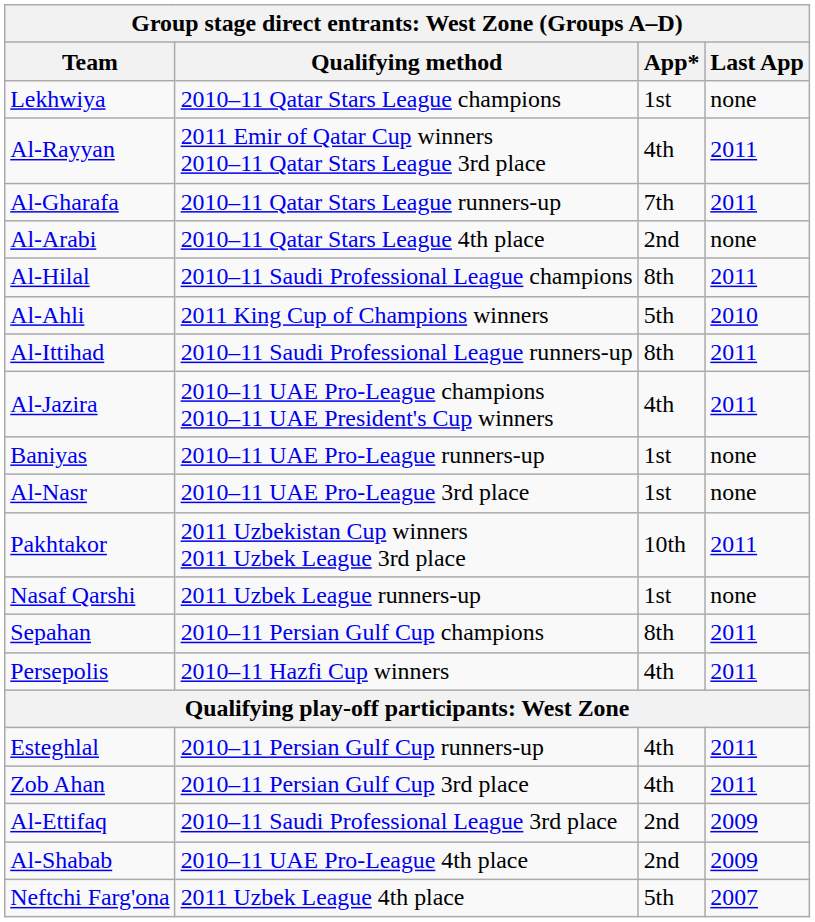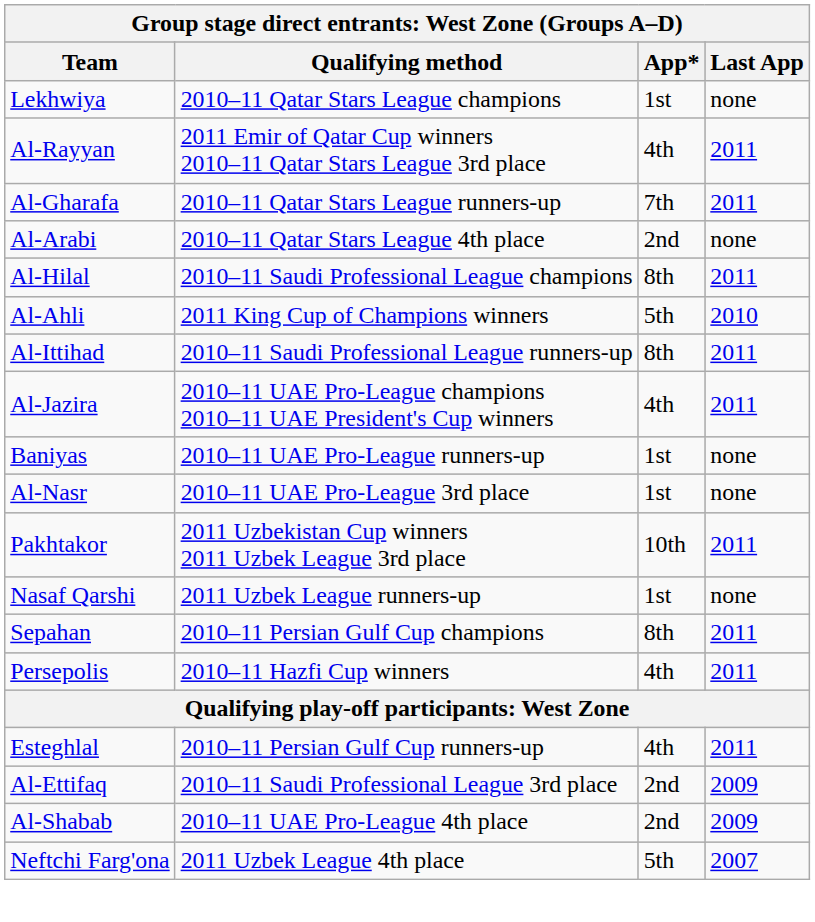- row: Zob Ahan | 2010–11 Persian Gulf Cup 3rd place | 4th | 2011
